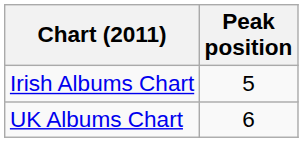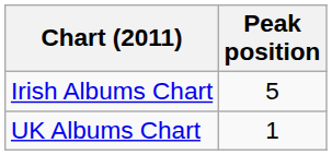UK Albums Chart | Peak position: 6 -> 1
